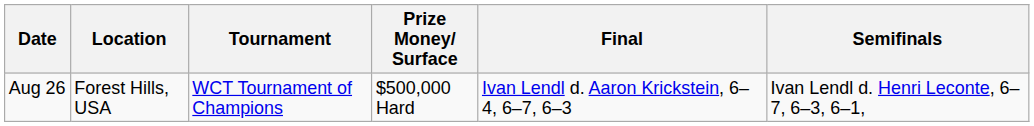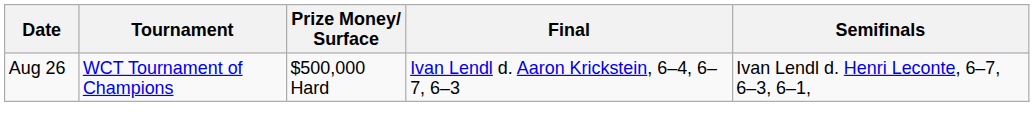- column: Location | Forest Hills, USA
